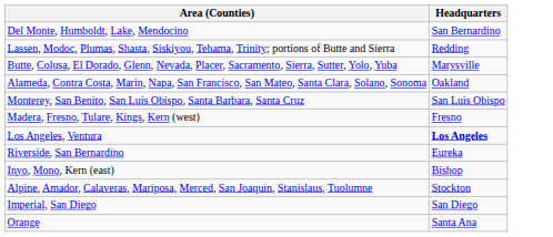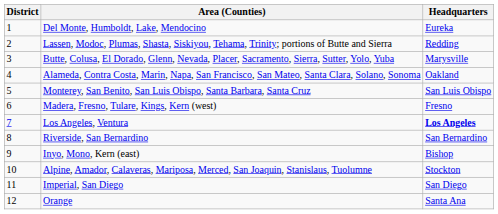+ column: District | 1 | 2 | 3 | 4 | 5 | 6 | 7 | 8 | 9 | 10 | 11 | 12
Del Monte, Humboldt, Lake, Mendocino | Headquarters: San Bernardino -> Eureka
Riverside, San Bernardino | Headquarters: Eureka -> San Bernardino
